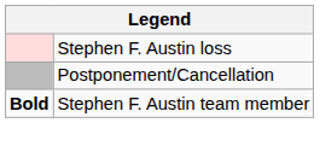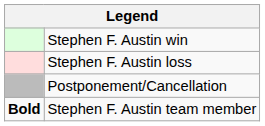+ row: Stephen F. Austin win
